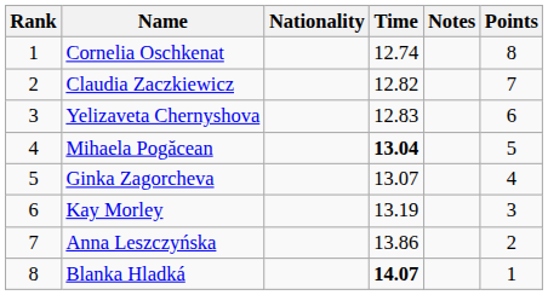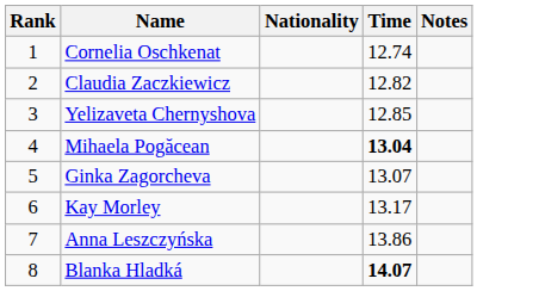- column: Points | 8 | 7 | 6 | 5 | 4 | 3 | 2 | 1
Yelizaveta Chernyshova | Time: 12.83 -> 12.85
Kay Morley | Time: 13.19 -> 13.17
